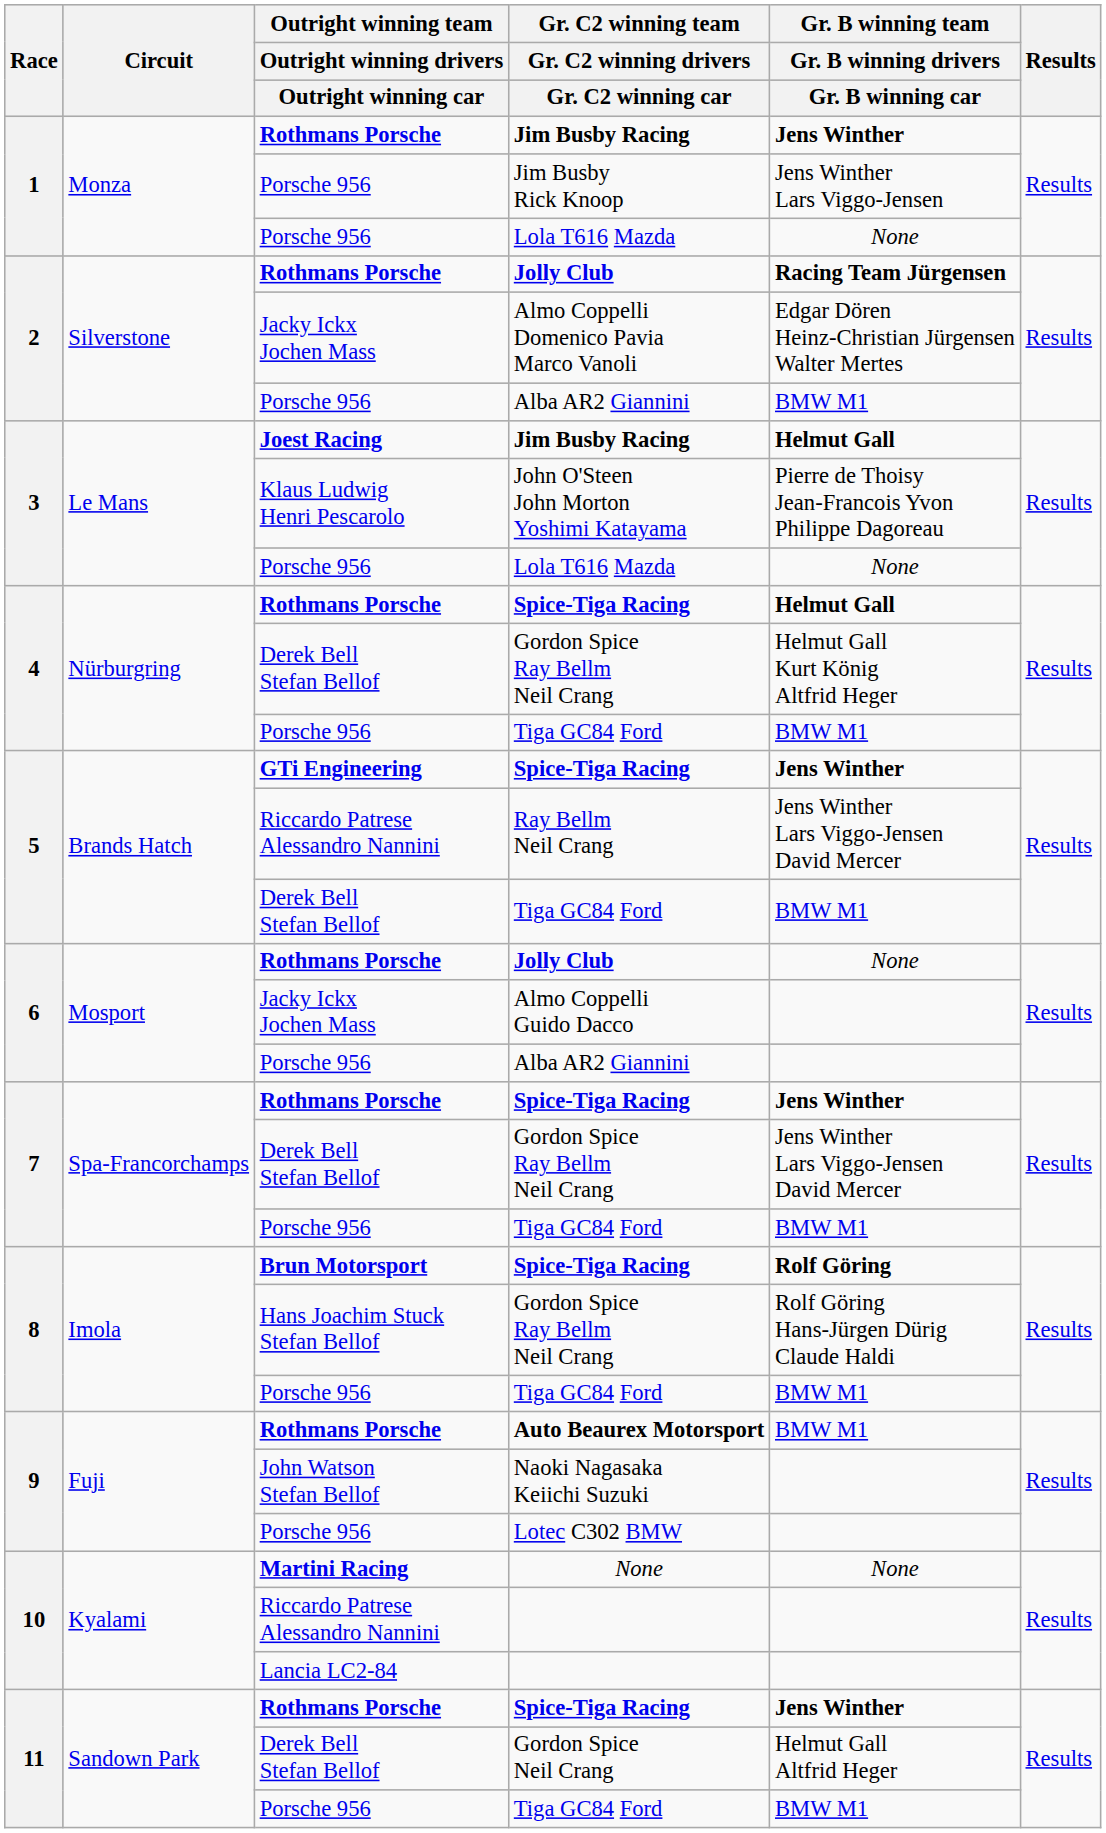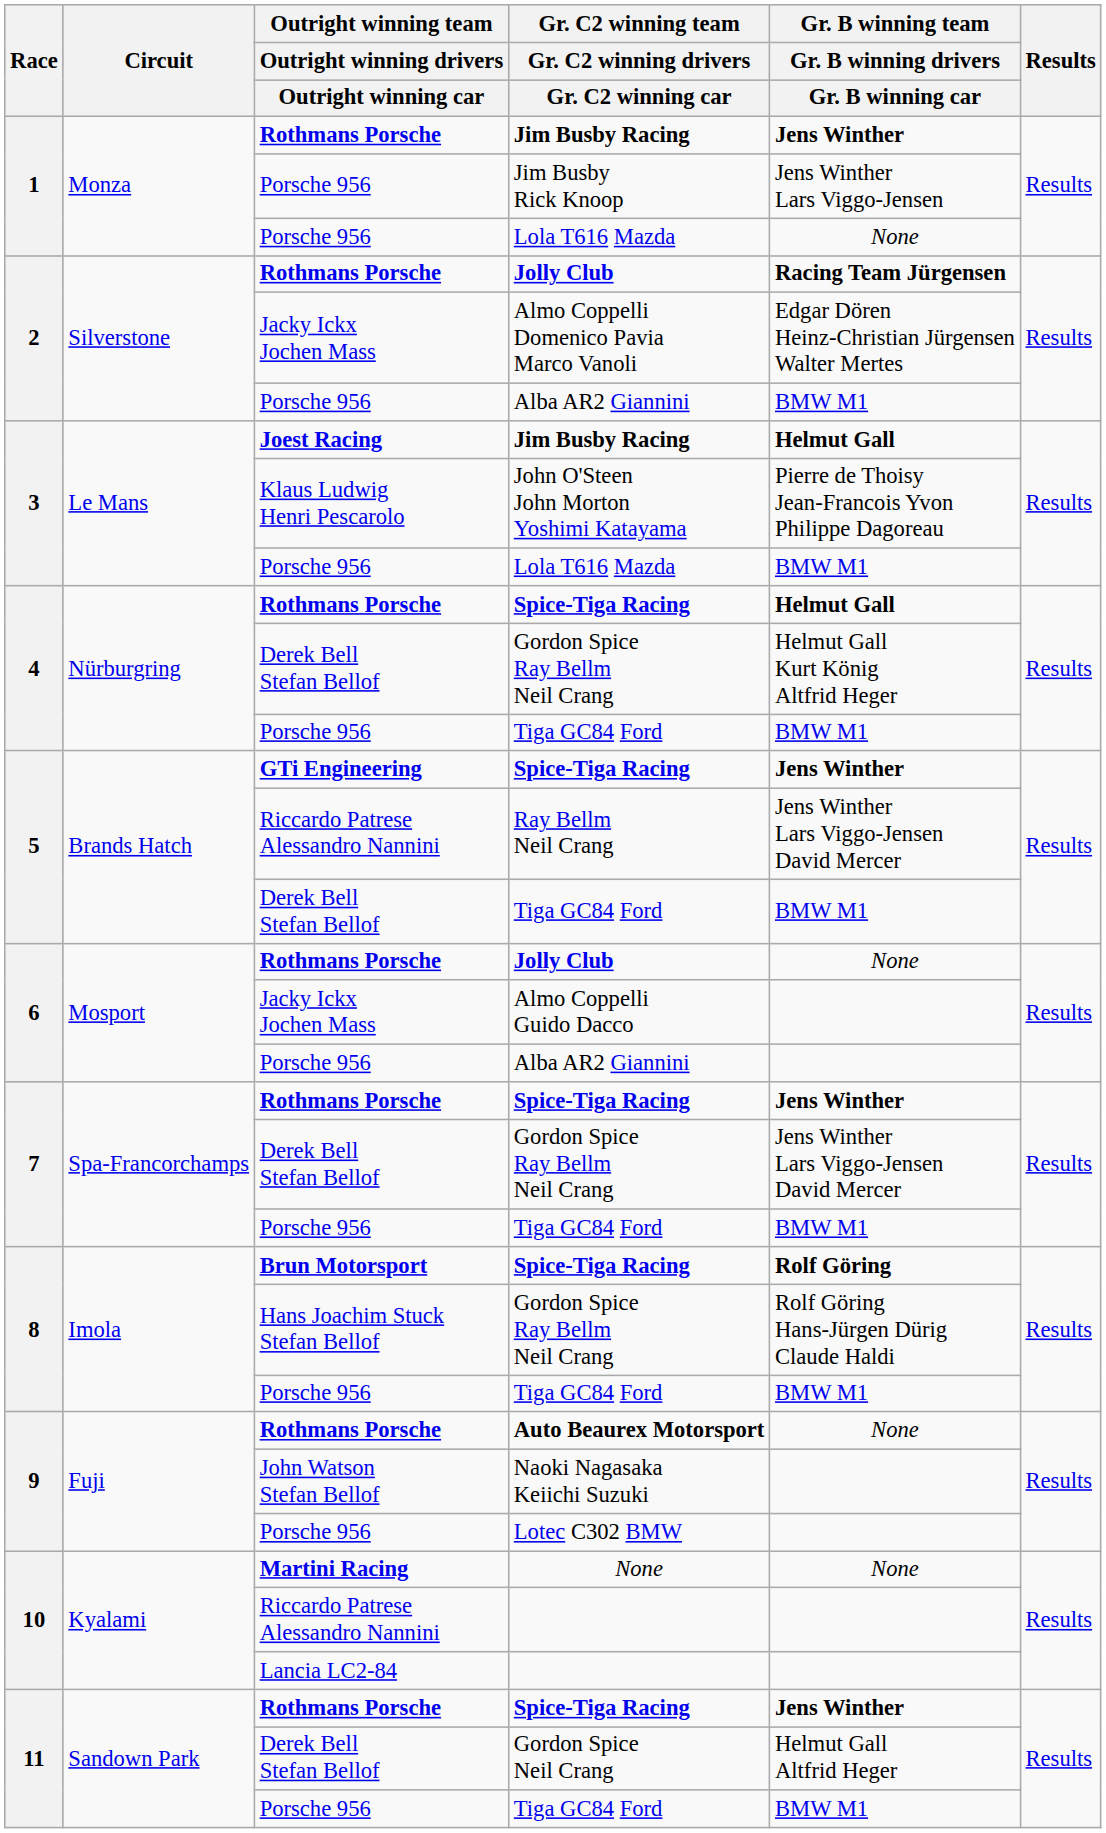3 / Lola T616 Mazda | column 5: None -> BMW M1
Auto Beaurex Motorsport | column 5: BMW M1 -> None
